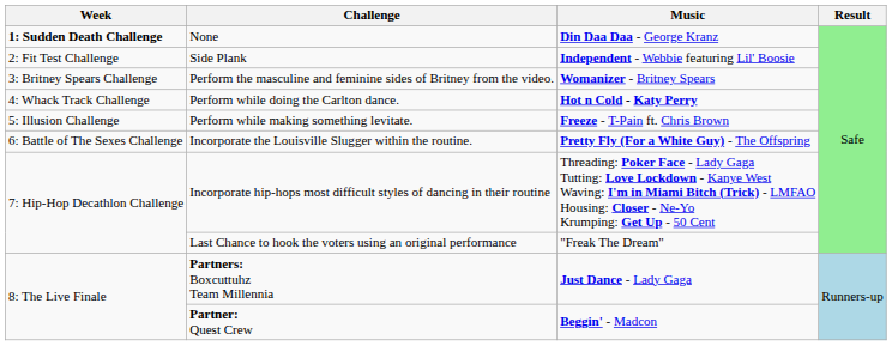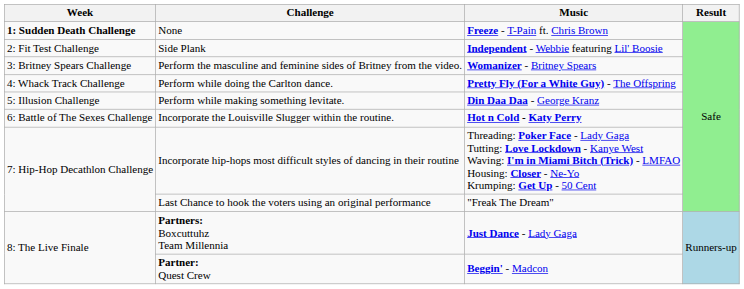None | Music: Din Daa Daa - George Kranz -> Freeze - T-Pain ft. Chris Brown
Perform while doing the Carlton dance. | Music: Hot n Cold - Katy Perry -> Pretty Fly (For a White Guy) - The Offspring
Perform while making something levitate. | Music: Freeze - T-Pain ft. Chris Brown -> Din Daa Daa - George Kranz
Incorporate the Louisville Slugger within the routine. | Music: Pretty Fly (For a White Guy) - The Offspring -> Hot n Cold - Katy Perry
